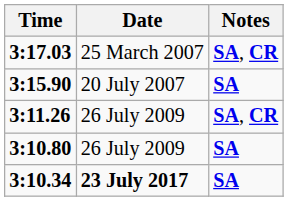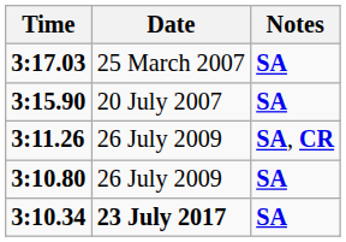3:17.03 | Notes: SA, CR -> SA
